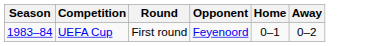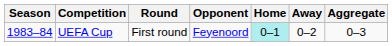+ column: Aggregate | 0–3
UEFA Cup | Home: no background -> paleturquoise background
